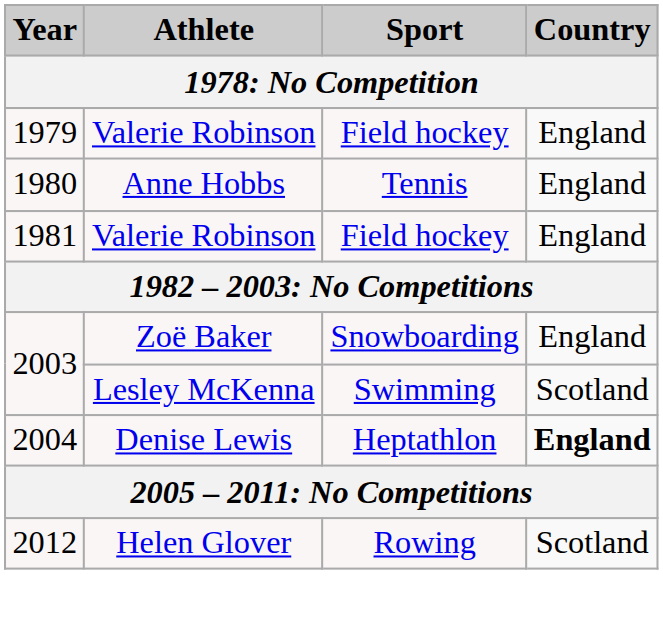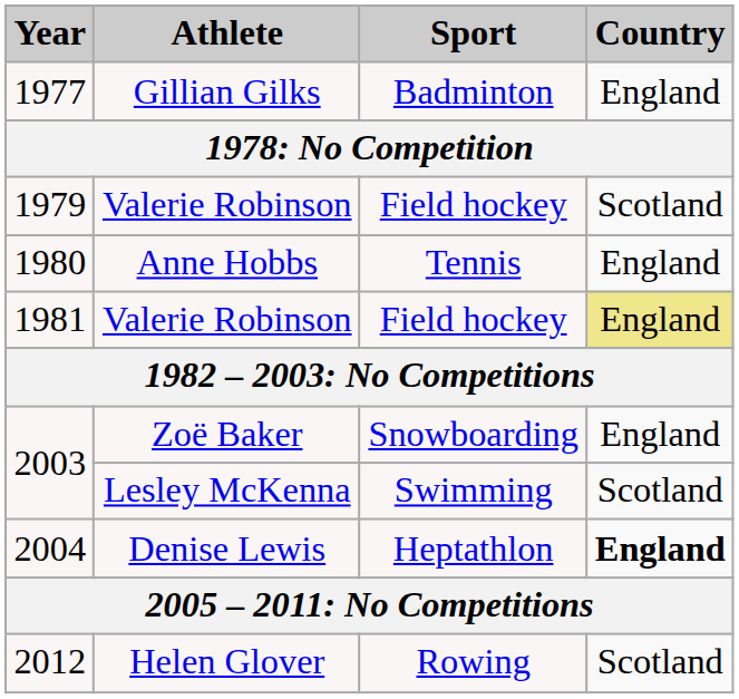+ row: 1977 | Gillian Gilks | Badminton | England
1979 | Country: England -> Scotland
1981 | Country: no background -> khaki background
